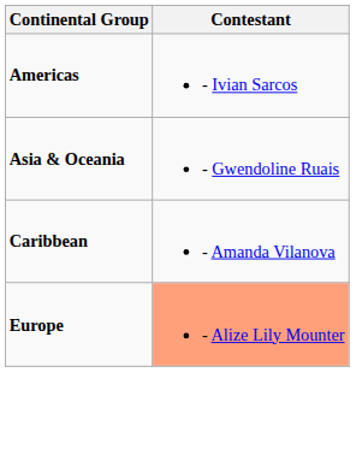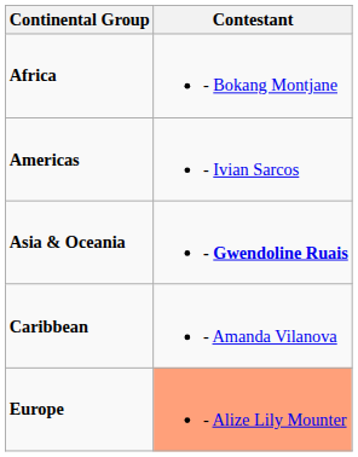+ row: Africa | - Bokang Montjane
Asia & Oceania | Contestant: normal -> bold
